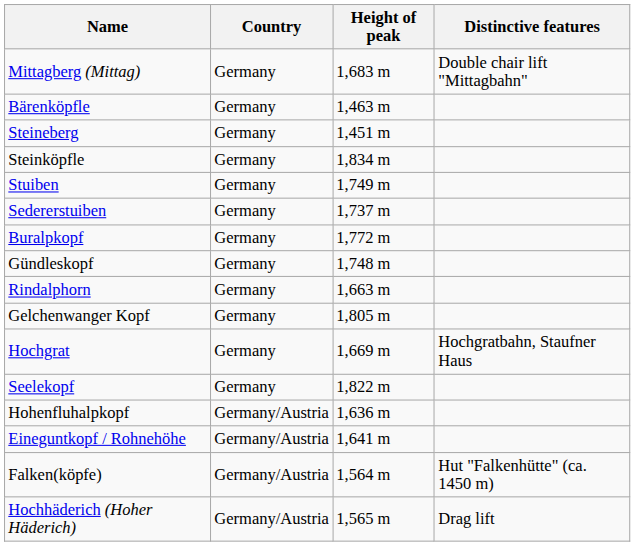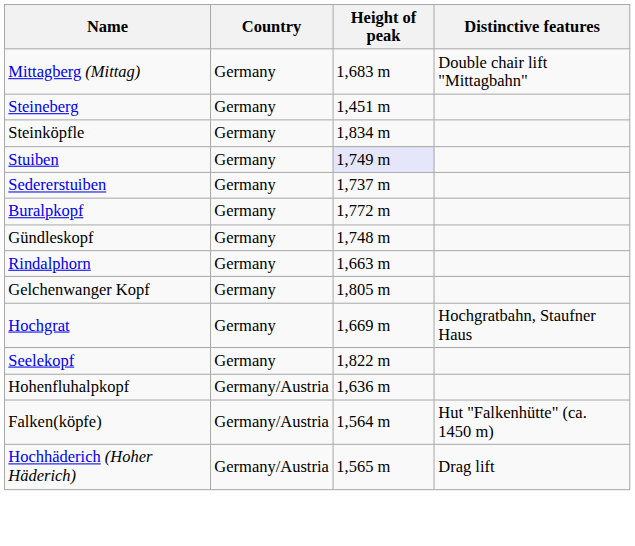- row: Bärenköpfle | Germany | 1,463 m
Stuiben | Height of peak: no background -> lavender background
- row: Eineguntkopf / Rohnehöhe | Germany/Austria | 1,641 m
